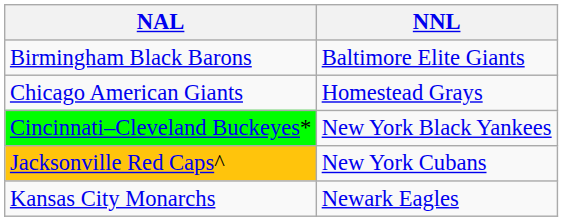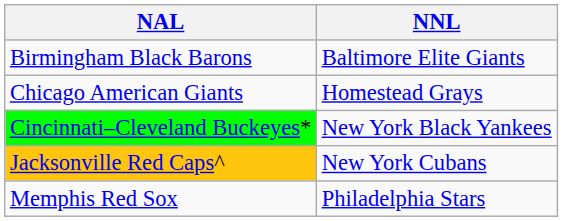- row: Kansas City Monarchs | Newark Eagles
+ row: Memphis Red Sox | Philadelphia Stars
